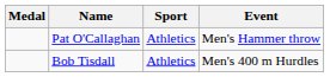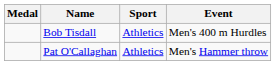rows swapped: Pat O'Callaghan <-> Bob Tisdall
